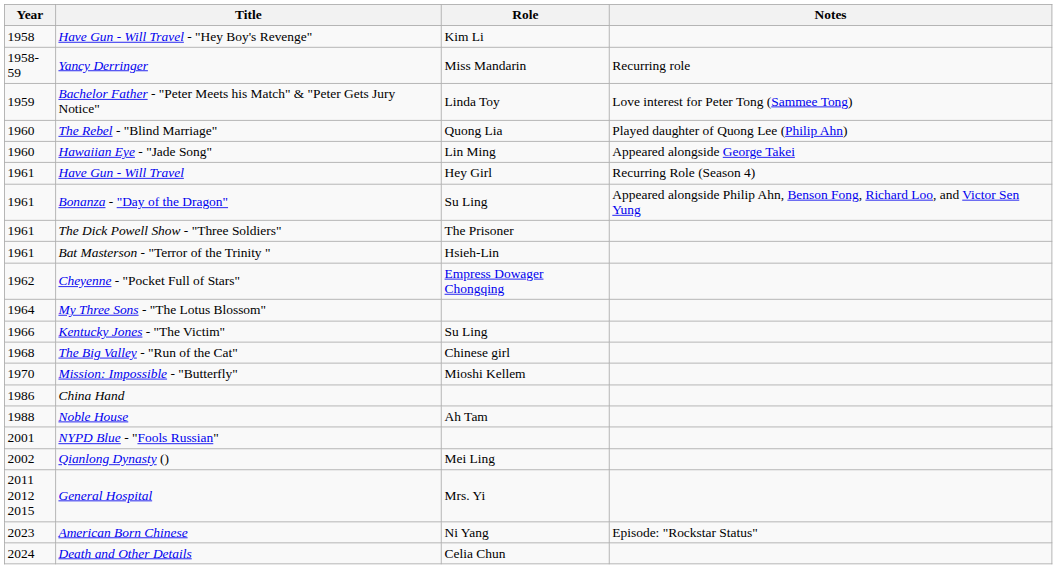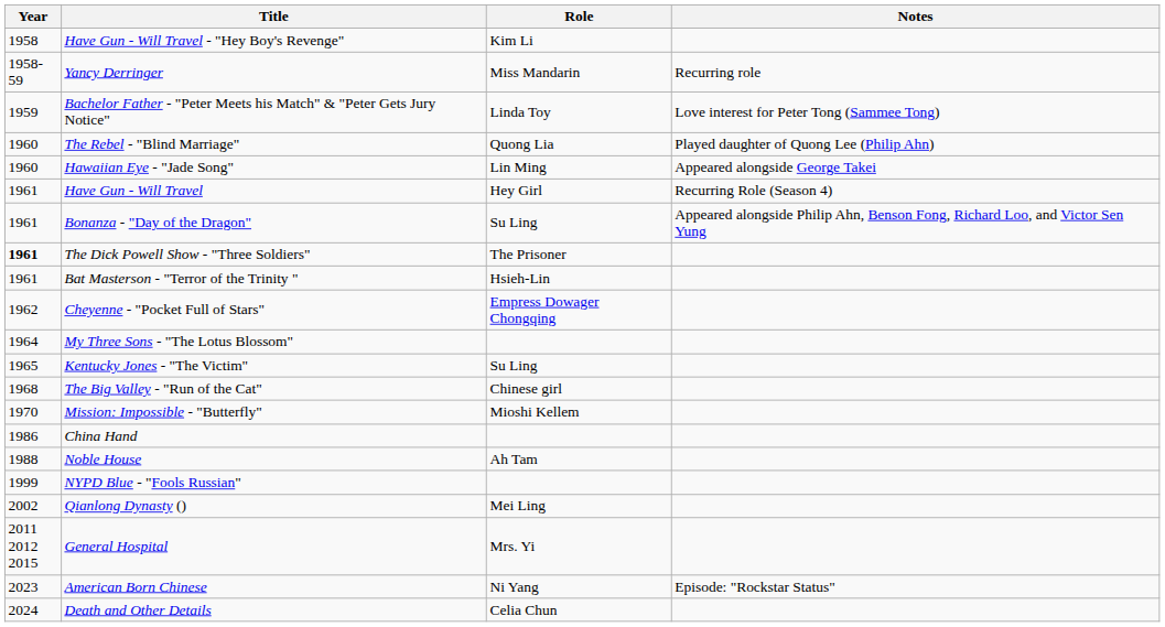The Dick Powell Show - "Three Soldiers" | Year: normal -> bold
Kentucky Jones - "The Victim" | Year: 1966 -> 1965
NYPD Blue - "Fools Russian" | Year: 2001 -> 1999
